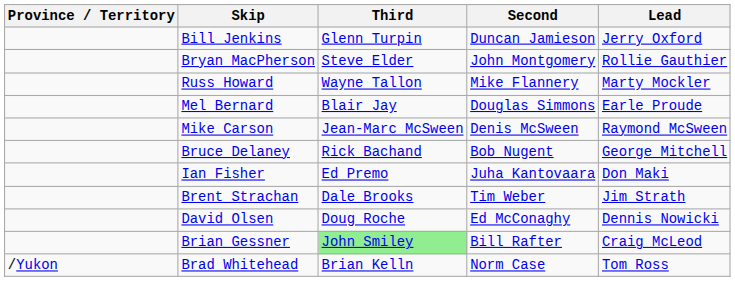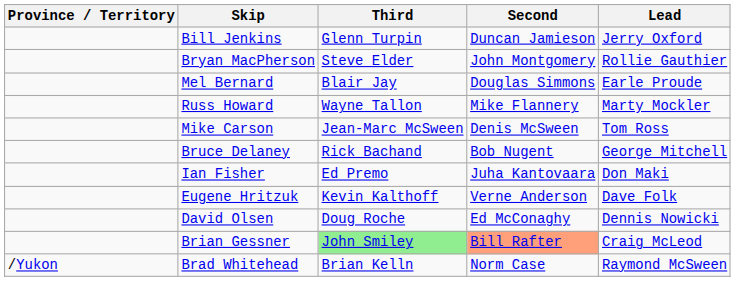rows swapped: Mel Bernard <-> Russ Howard
Mike Carson | Lead: Raymond McSween -> Tom Ross
- row: Brent Strachan | Dale Brooks | Tim Weber | Jim Strath
+ row: Eugene Hritzuk | Kevin Kalthoff | Verne Anderson | Dave Folk
Brian Gessner | Second: no background -> lightsalmon background
Brad Whitehead | Lead: Tom Ross -> Raymond McSween
